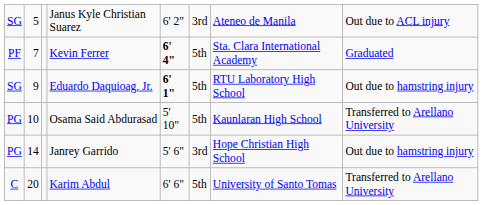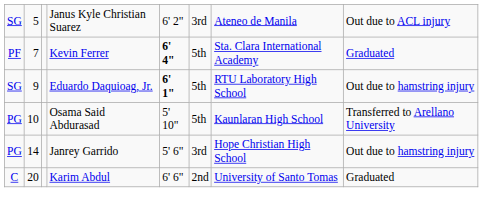Karim Abdul | column 6: 5th -> 2nd
Karim Abdul | column 8: Transferred to Arellano University -> Graduated
